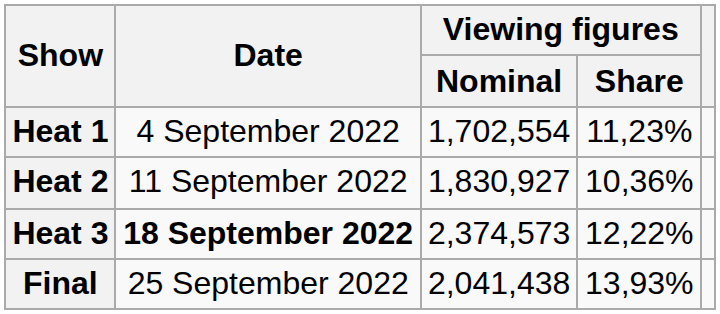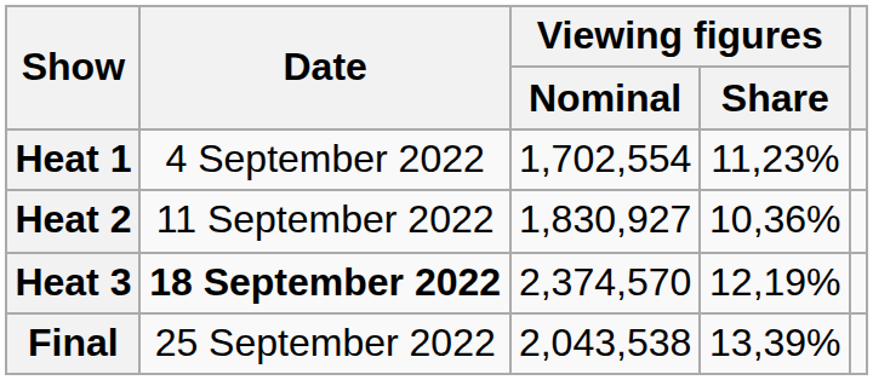Heat 3 | Viewing figures / Nominal: 2,374,573 -> 2,374,570
Heat 3 | Viewing figures / Share: 12,22% -> 12,19%
Final | Viewing figures / Nominal: 2,041,438 -> 2,043,538
Final | Viewing figures / Share: 13,93% -> 13,39%
